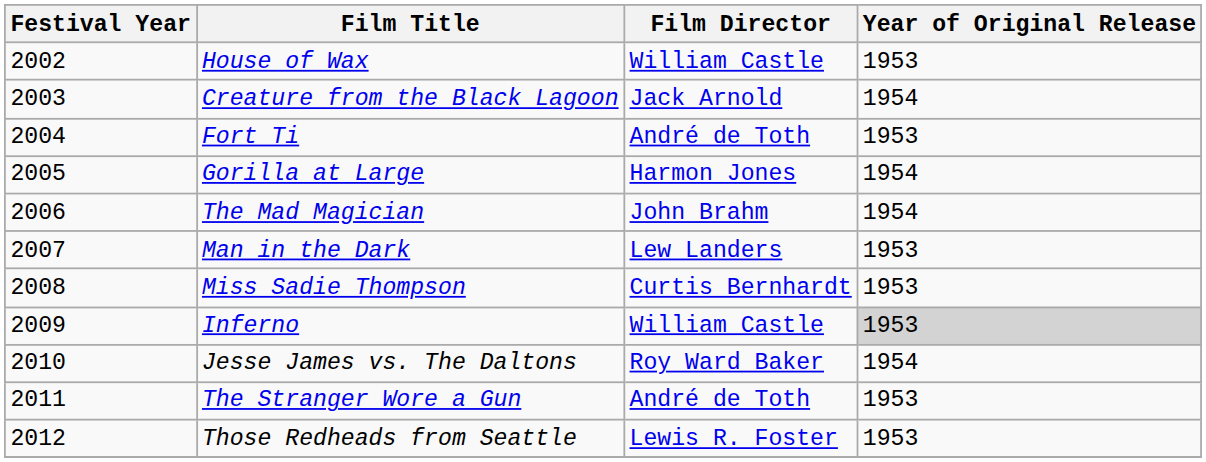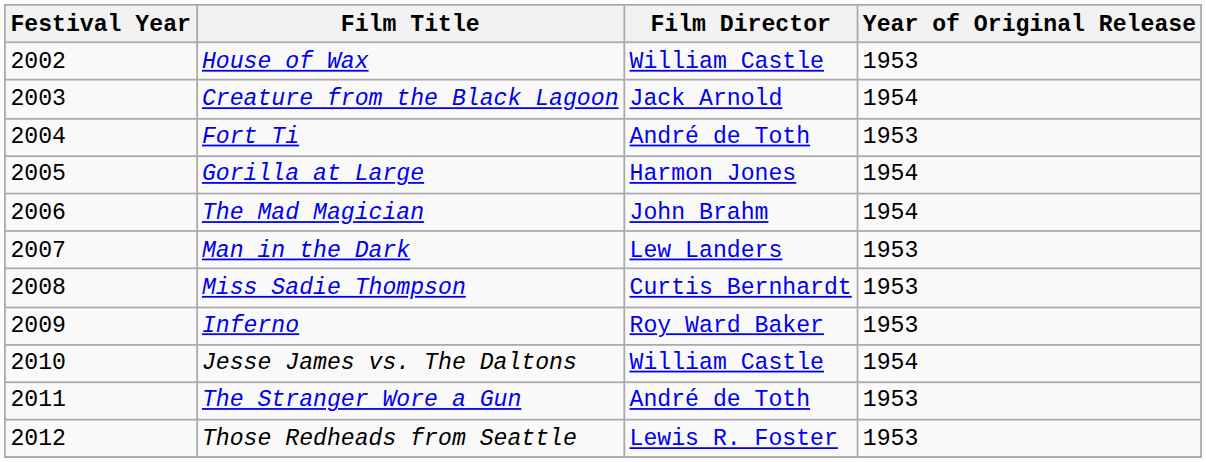Inferno | Film Director: William Castle -> Roy Ward Baker
Inferno | Year of Original Release: lightgrey background -> no background
Jesse James vs. The Daltons | Film Director: Roy Ward Baker -> William Castle
